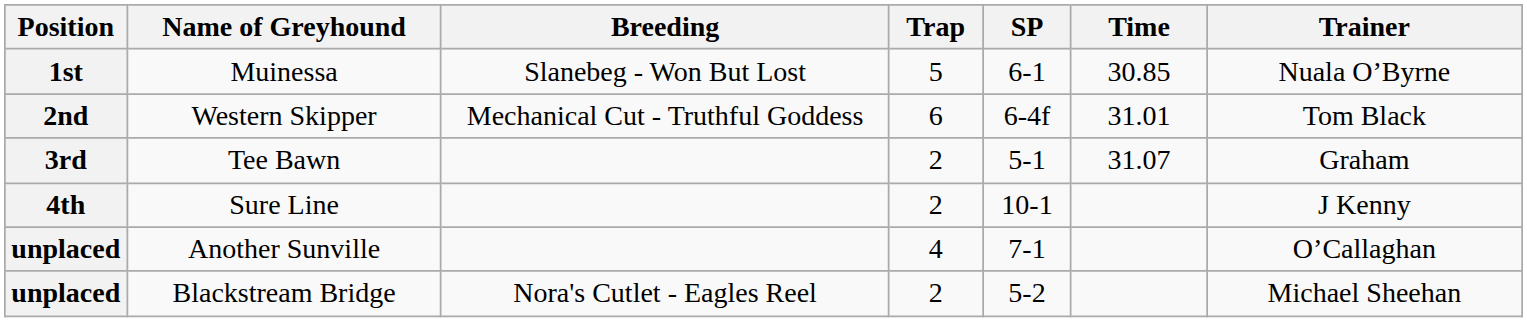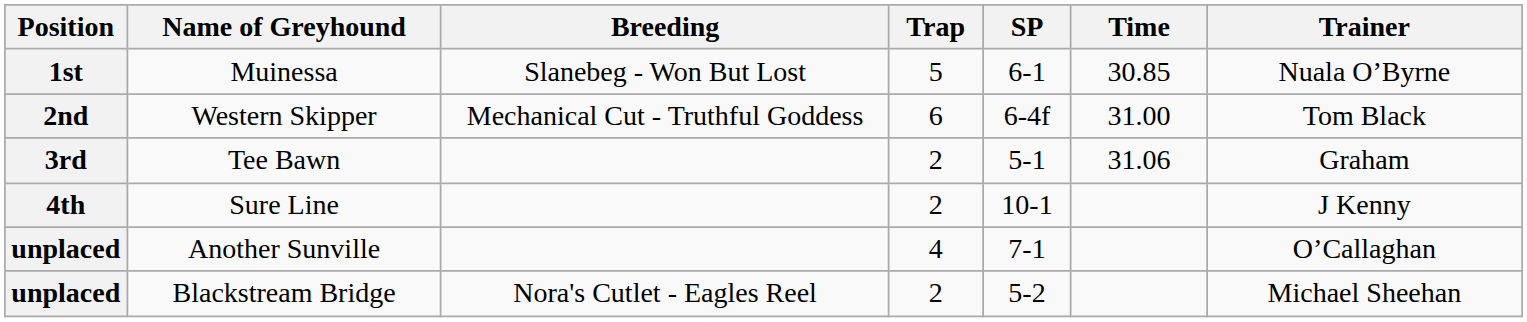Western Skipper | Time: 31.01 -> 31.00
Tee Bawn | Time: 31.07 -> 31.06
